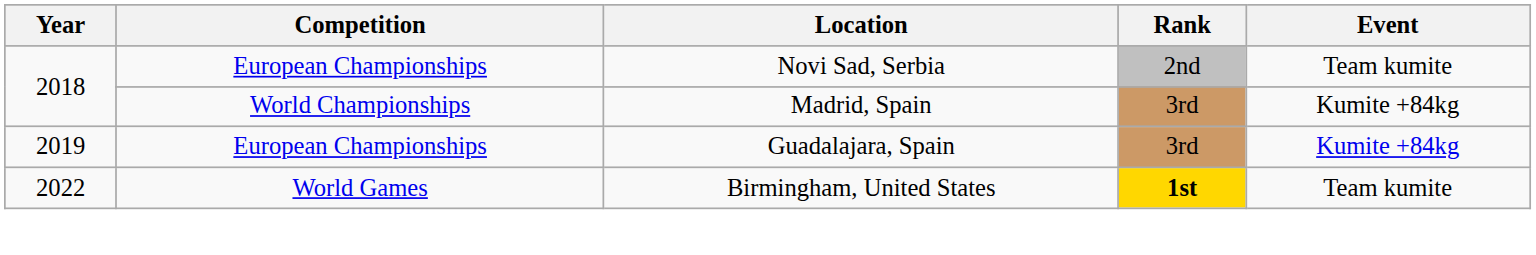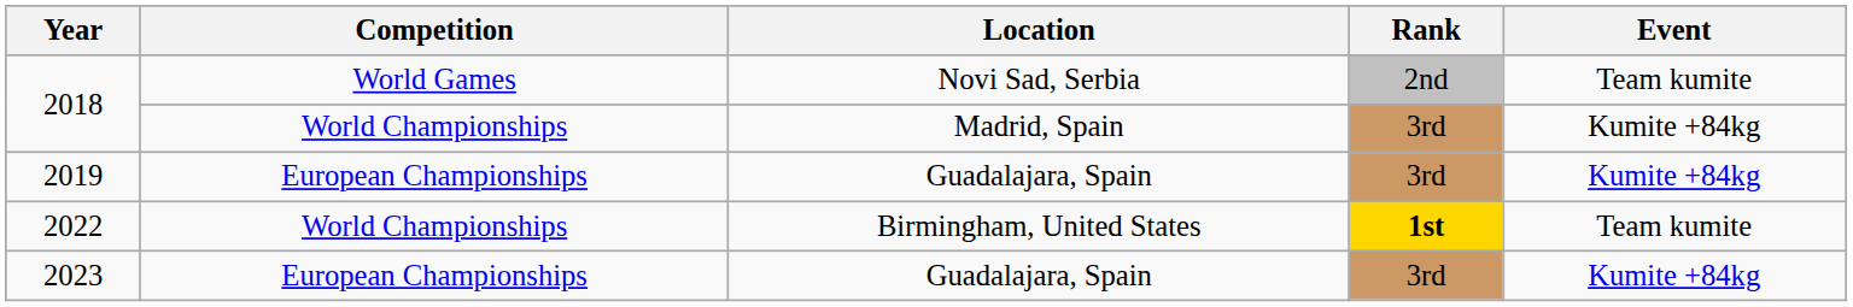2018 / Novi Sad, Serbia | Competition: European Championships -> World Games
2022 | Competition: World Games -> World Championships
+ row: 2023 | European Championships | Guadalajara, Spain | 3rd | Kumite +84kg
